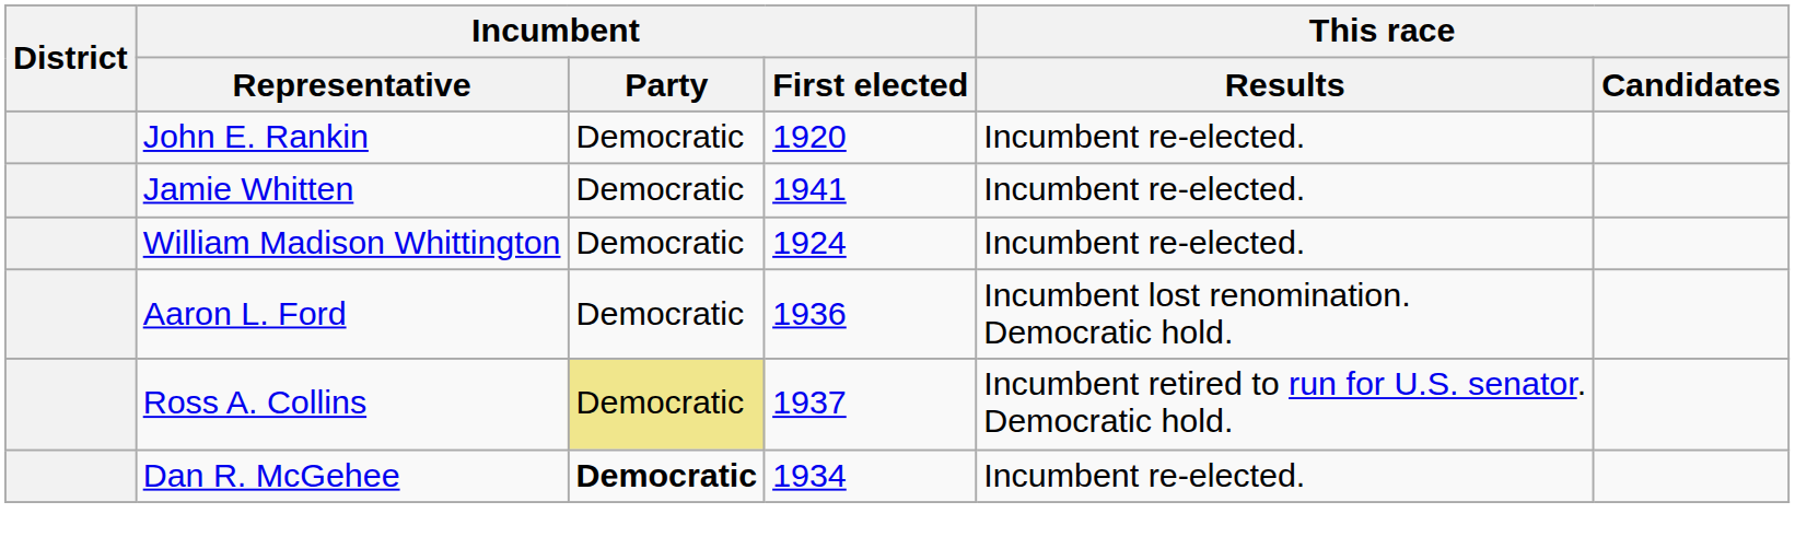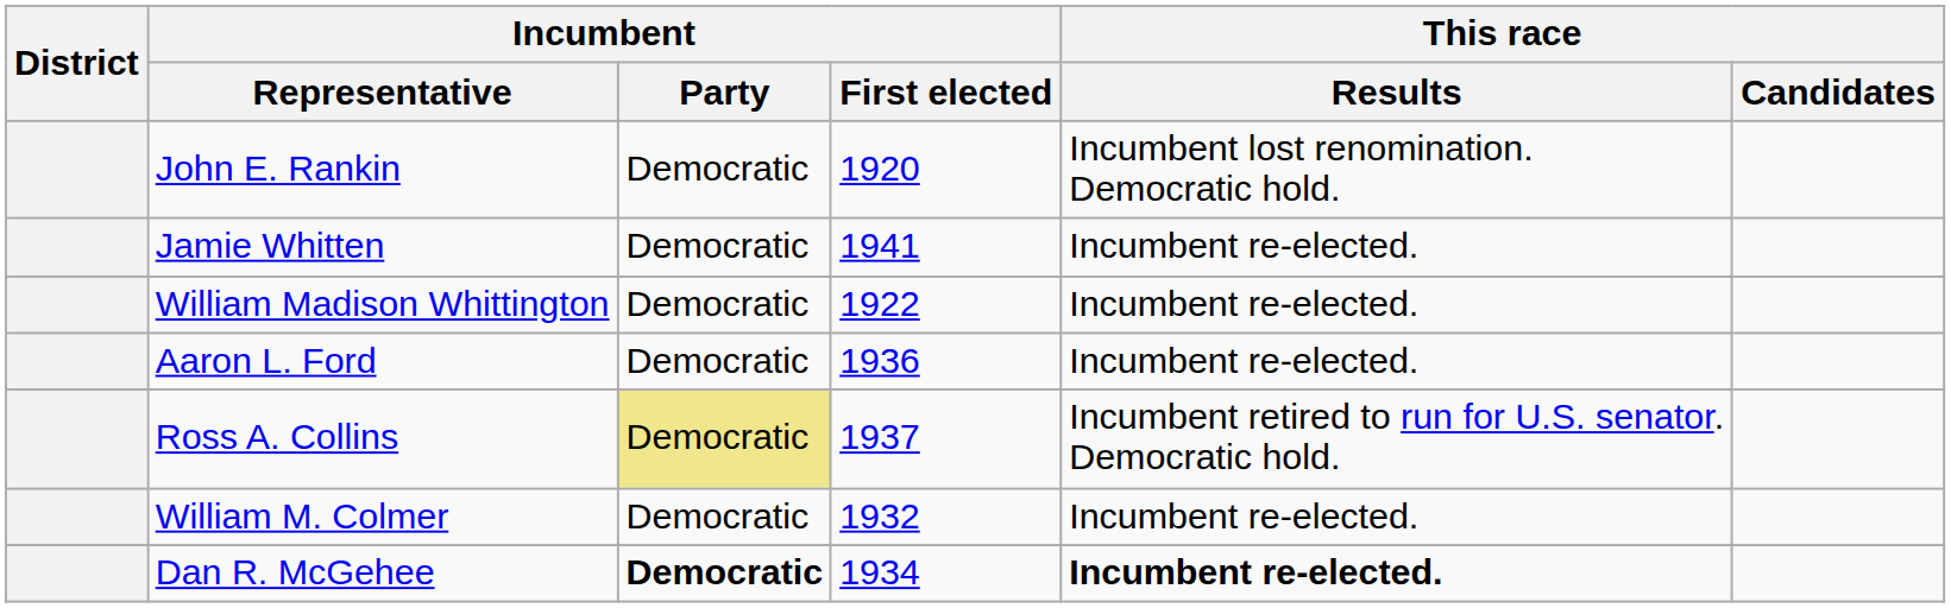John E. Rankin | This race / Results: Incumbent re-elected. -> Incumbent lost renomination. Democratic hold.
William Madison Whittington | Incumbent / First elected: 1924 -> 1922
Aaron L. Ford | This race / Results: Incumbent lost renomination. Democratic hold. -> Incumbent re-elected.
+ row: William M. Colmer | Democratic | 1932 | Incumbent re-elected.
Dan R. McGehee | This race / Results: normal -> bold
